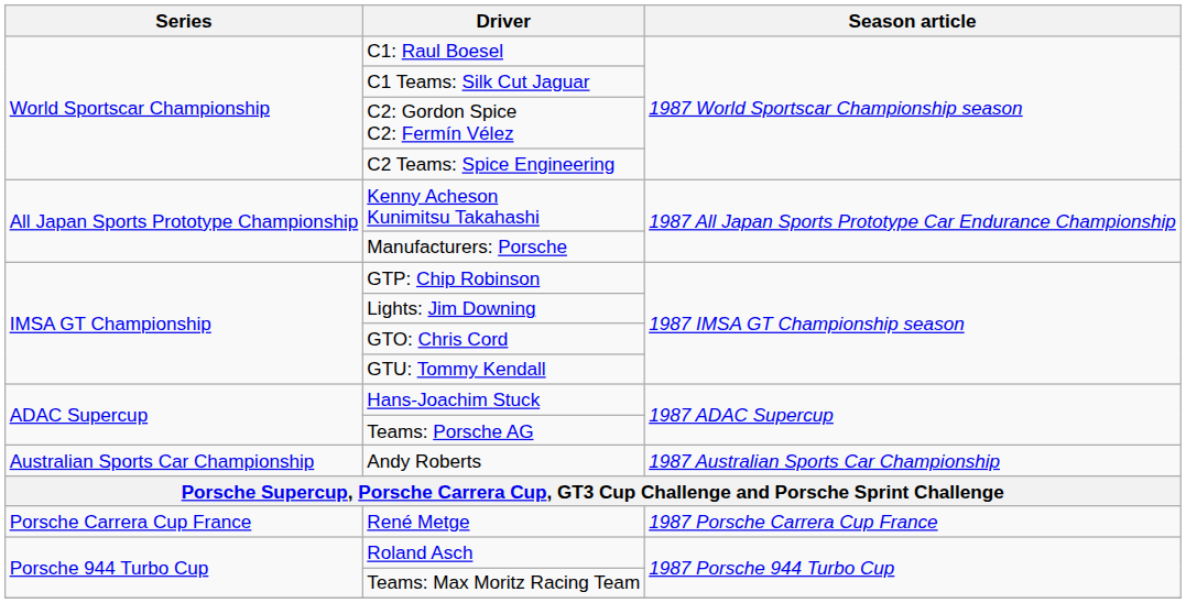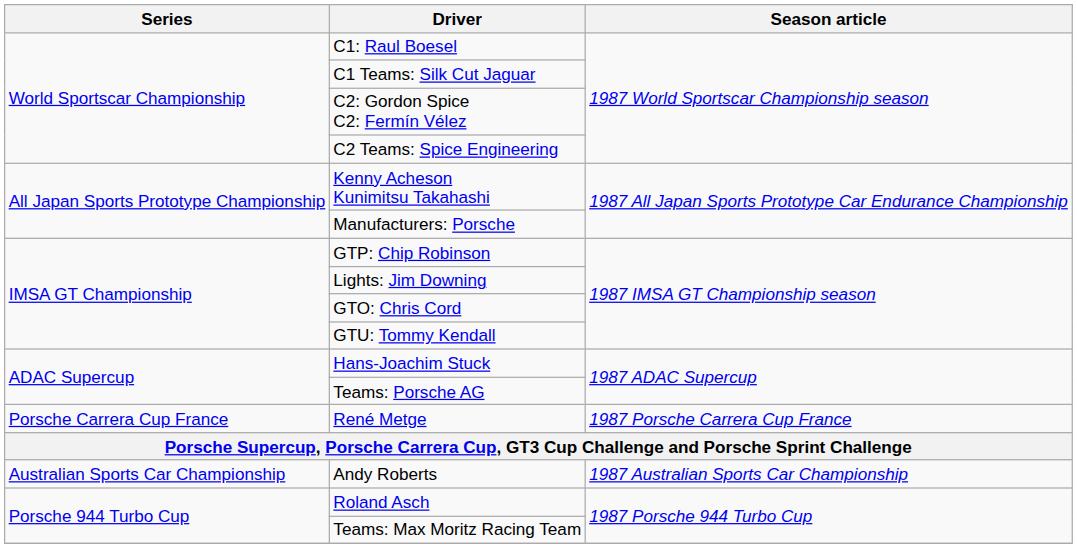rows swapped: Andy Roberts <-> René Metge
